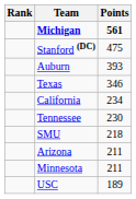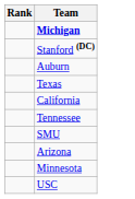- column: Points | 561 | 475 | 393 | 346 | 234 | 230 | 218 | 211 | 211 | 189
